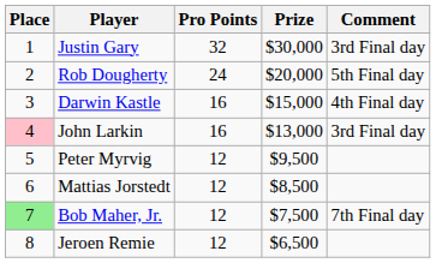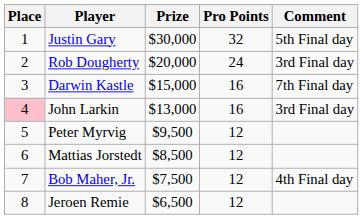columns swapped: Prize <-> Pro Points
Justin Gary | Comment: 3rd Final day -> 5th Final day
Rob Dougherty | Comment: 5th Final day -> 3rd Final day
Darwin Kastle | Comment: 4th Final day -> 7th Final day
Bob Maher, Jr. | Place: lightgreen background -> no background
Bob Maher, Jr. | Comment: 7th Final day -> 4th Final day
